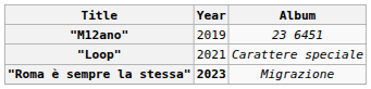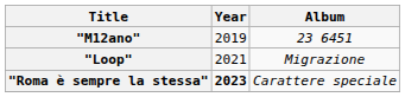"Loop" | Album: Carattere speciale -> Migrazione
"Roma è sempre la stessa" | Album: Migrazione -> Carattere speciale
